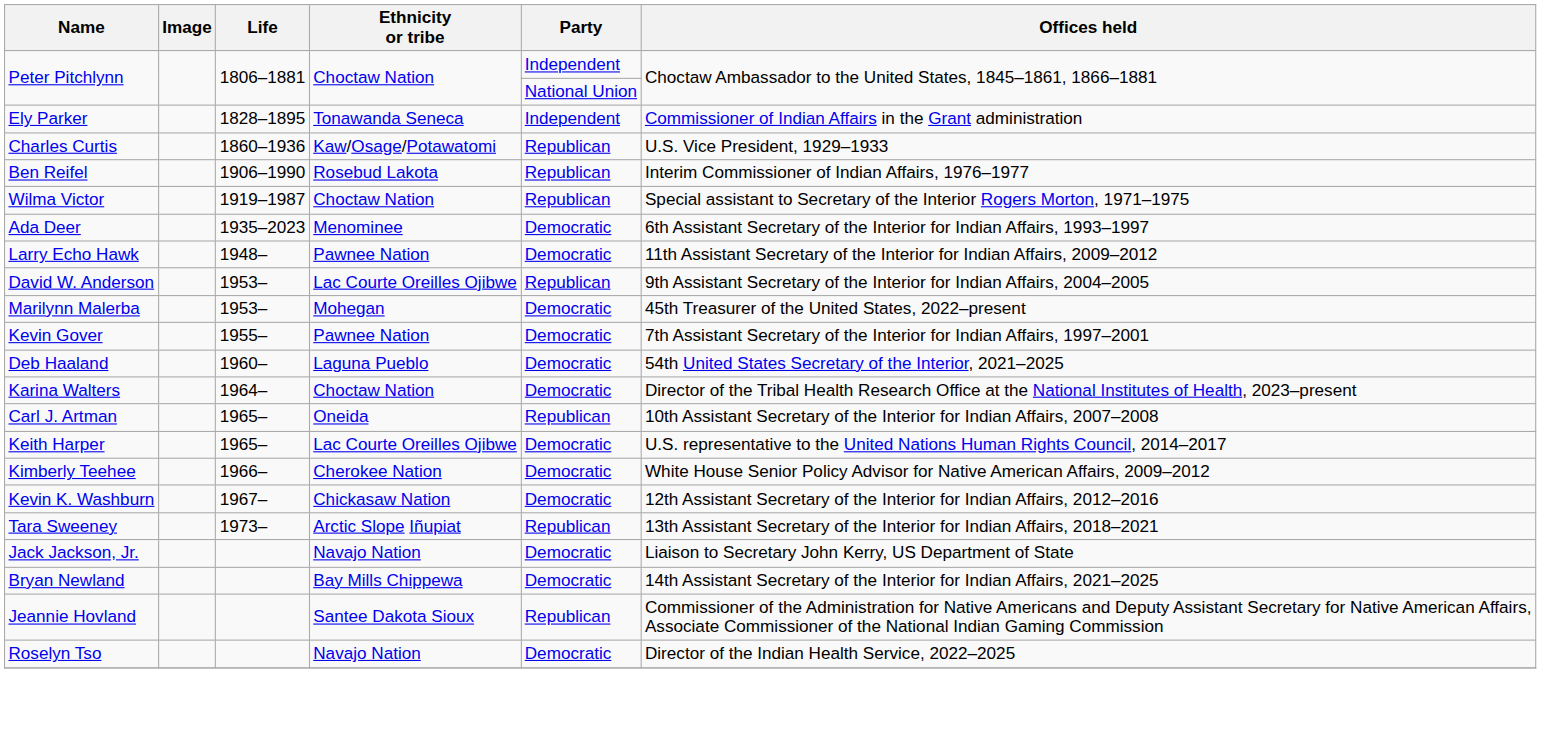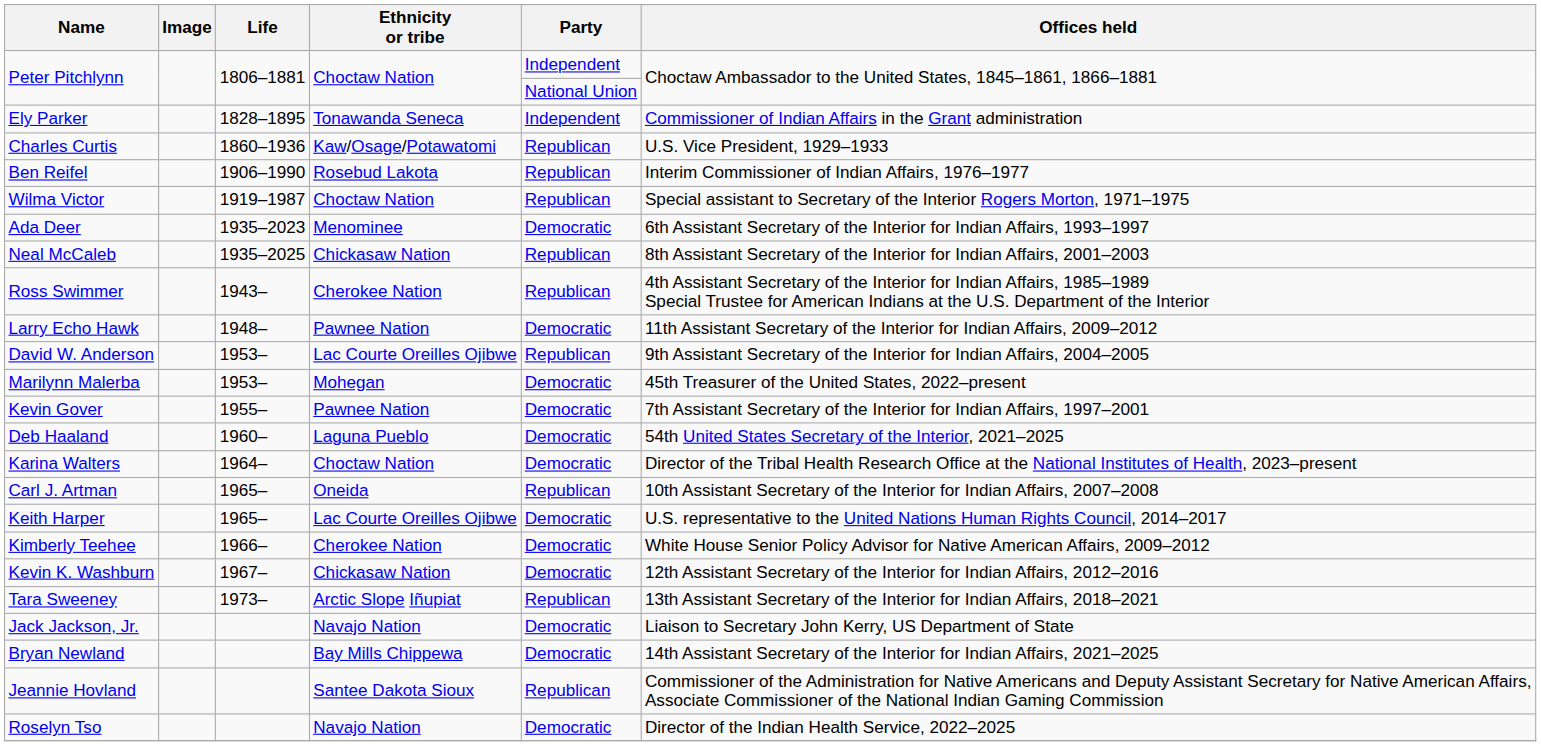+ row: Neal McCaleb | 1935–2025 | Chickasaw Nation | Republican | 8th Assistant Secretary of the Interior for Indian Affairs, 2001–2003
+ row: Ross Swimmer | 1943– | Cherokee Nation | Republican | 4th Assistant Secretary of the Interior for Indian Affairs, 1985–1989 Special Trustee for American Indians at the U.S. Department of the Interior
